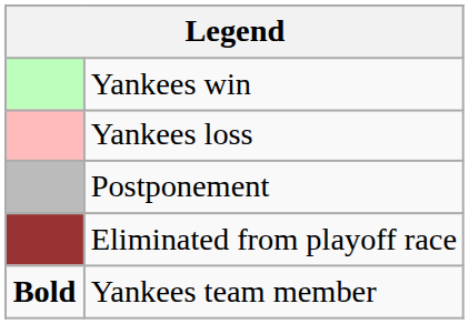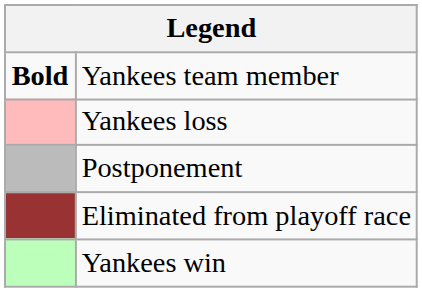rows swapped: Yankees win <-> Yankees team member
